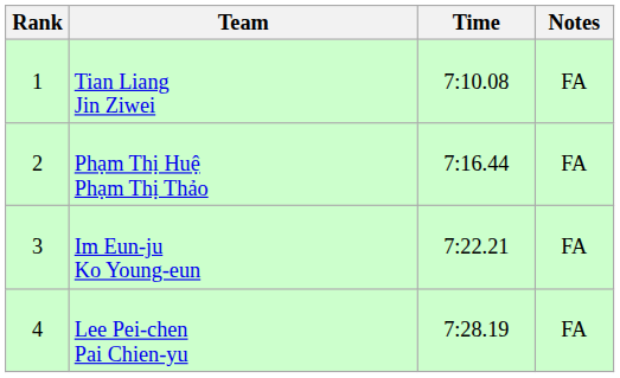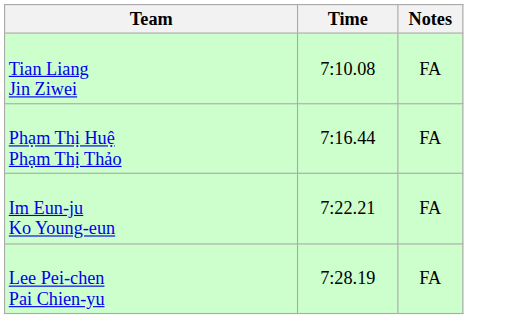- column: Rank | 1 | 2 | 3 | 4
